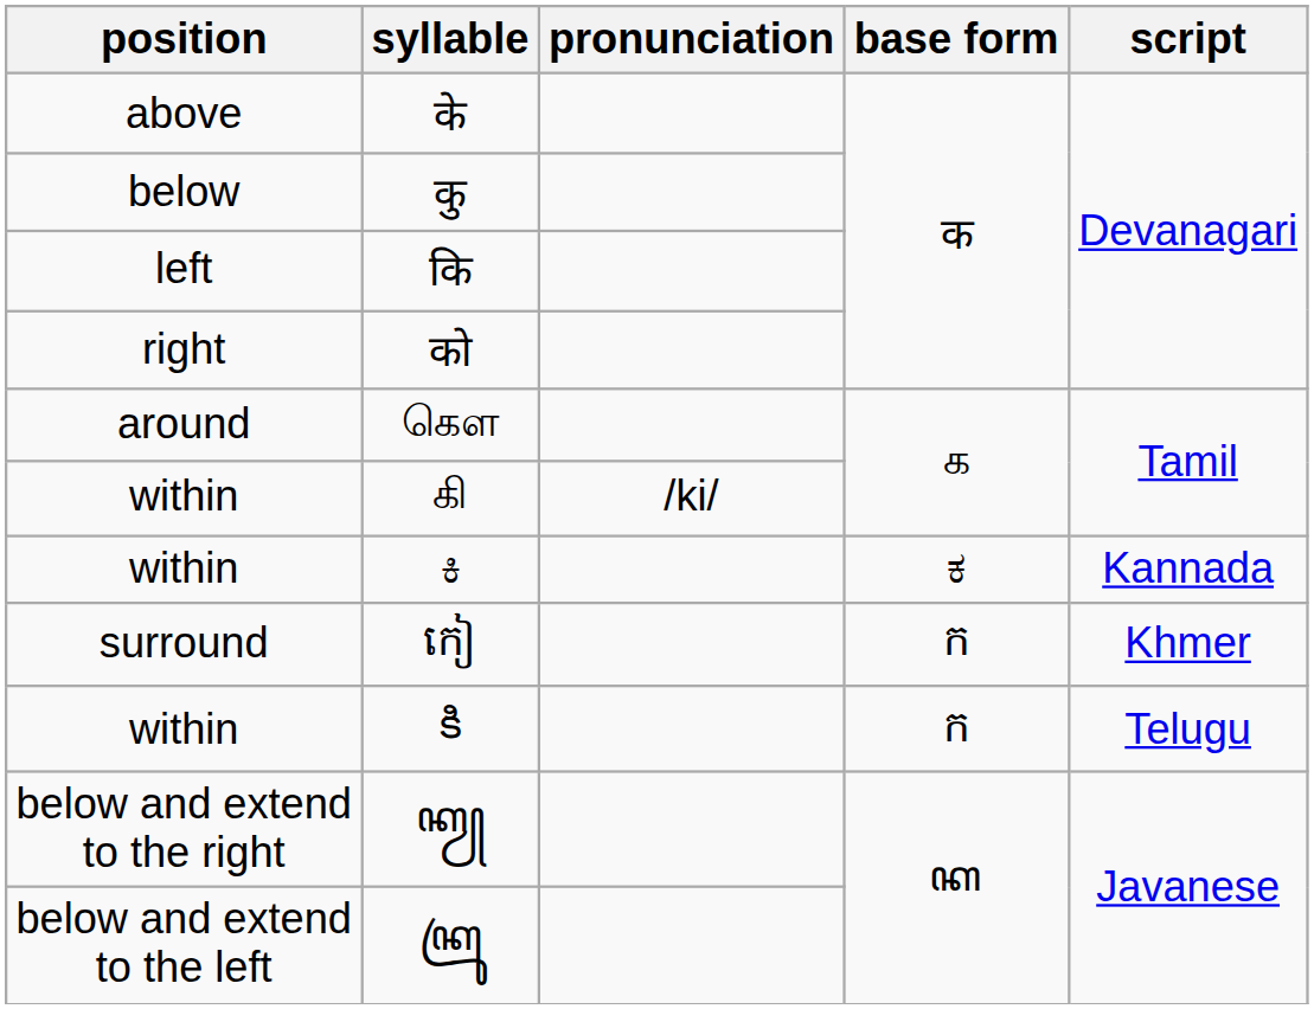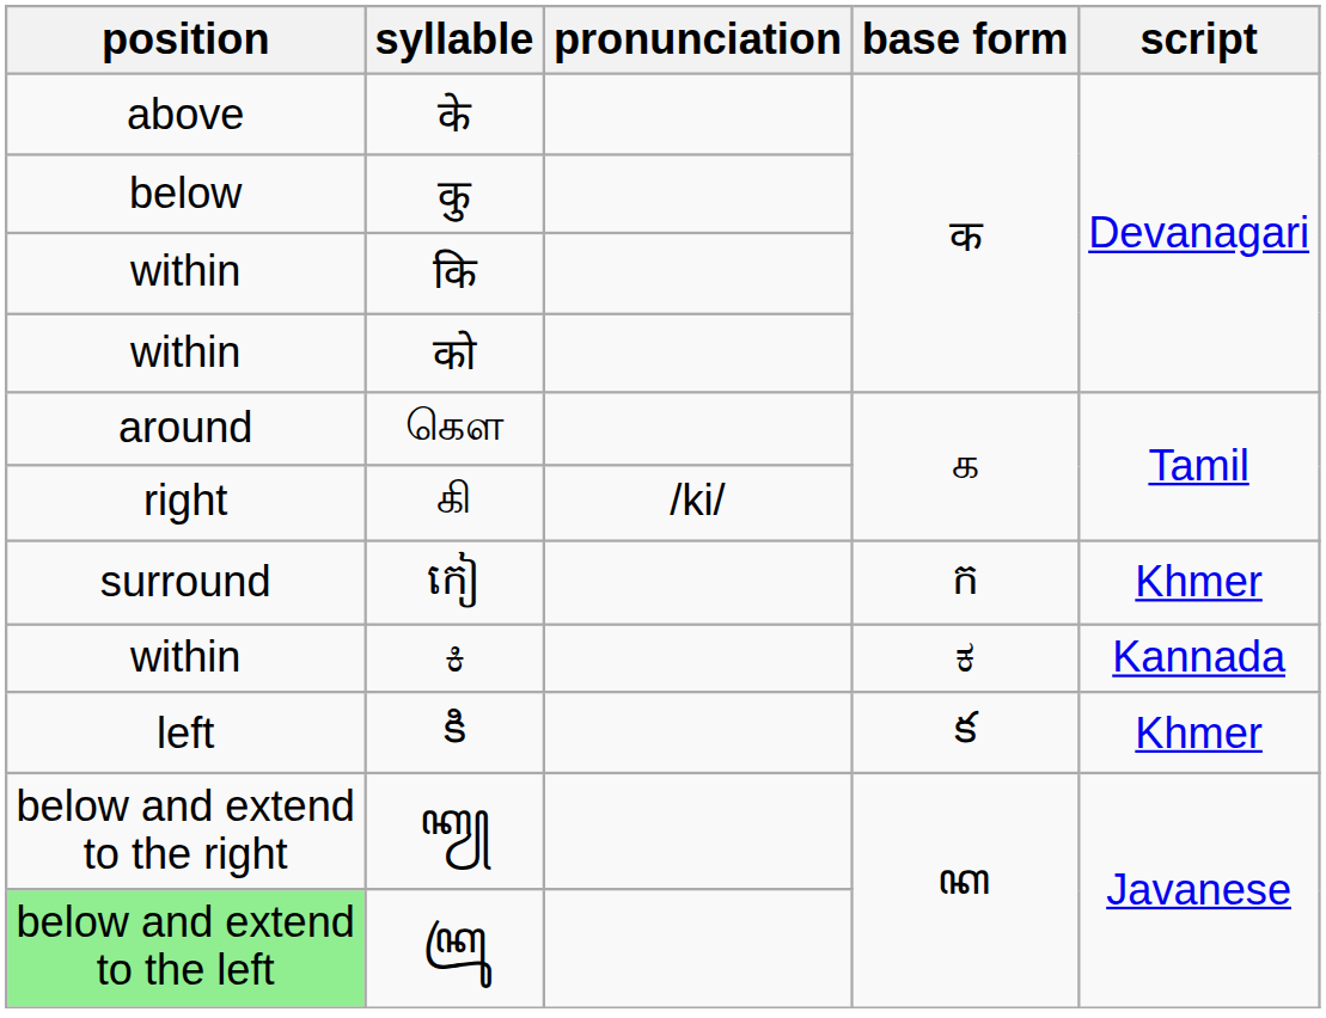कि | position: left -> within
को | position: right -> within
கி | position: within -> right
rows swapped: កៀ <-> ಕಿ
కి | position: within -> left
కి | base form: ក -> క
కి | script: Telugu -> Khmer
ꦏꦿꦸ | position: no background -> lightgreen background
